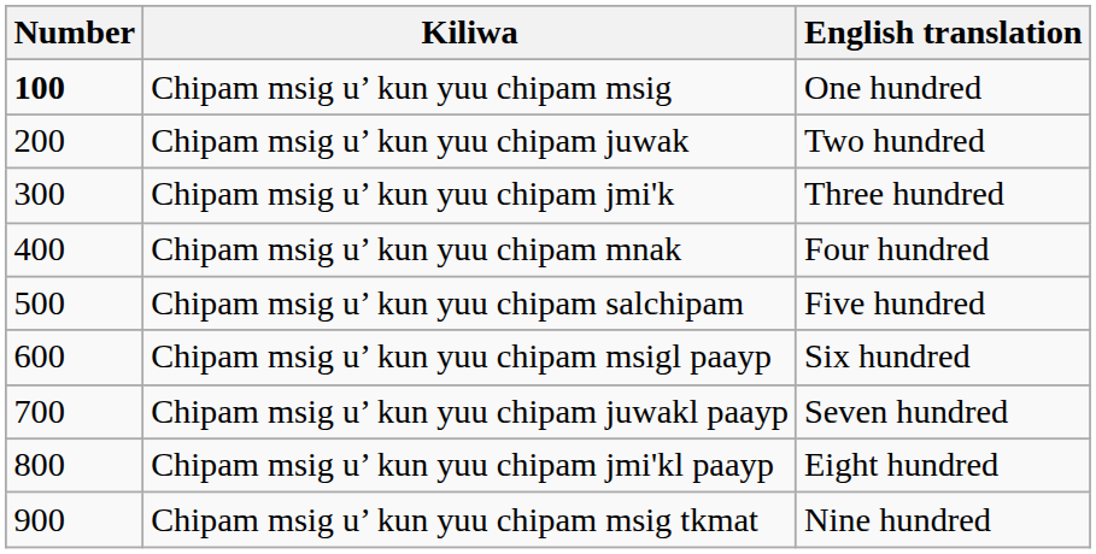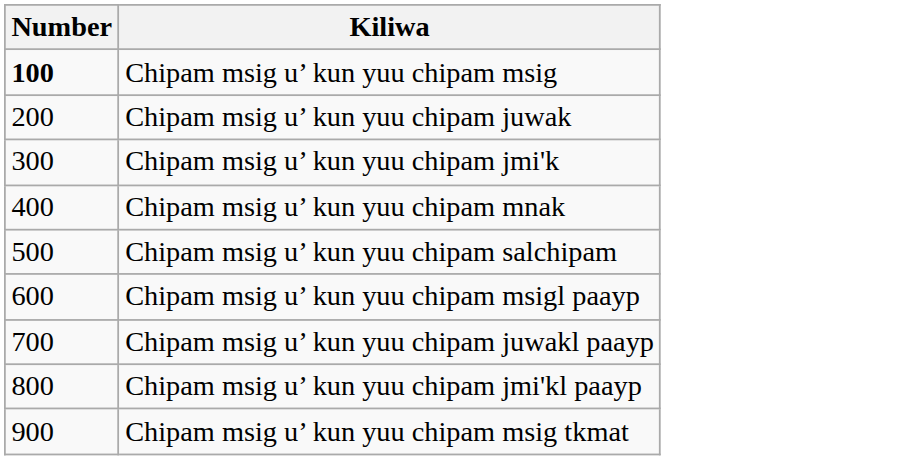- column: English translation | One hundred | Two hundred | Three hundred | Four hundred | Five hundred | Six hundred | Seven hundred | Eight hundred | Nine hundred
